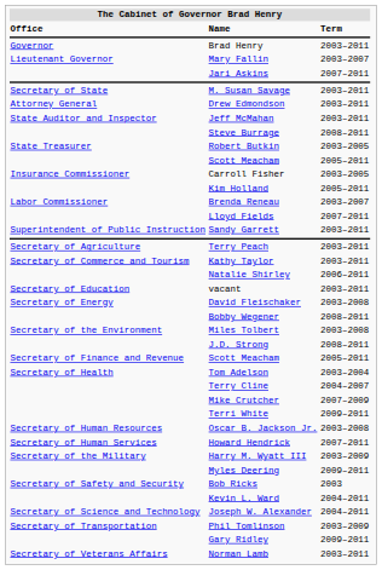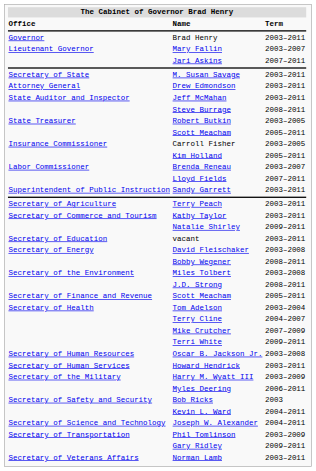Natalie Shirley | The Cabinet of Governor Brad Henry / Term: 2006–2011 -> 2009–2011
Howard Hendrick | The Cabinet of Governor Brad Henry / Term: 2007–2011 -> 2003–2011
Myles Deering | The Cabinet of Governor Brad Henry / Term: 2009–2011 -> 2006–2011
